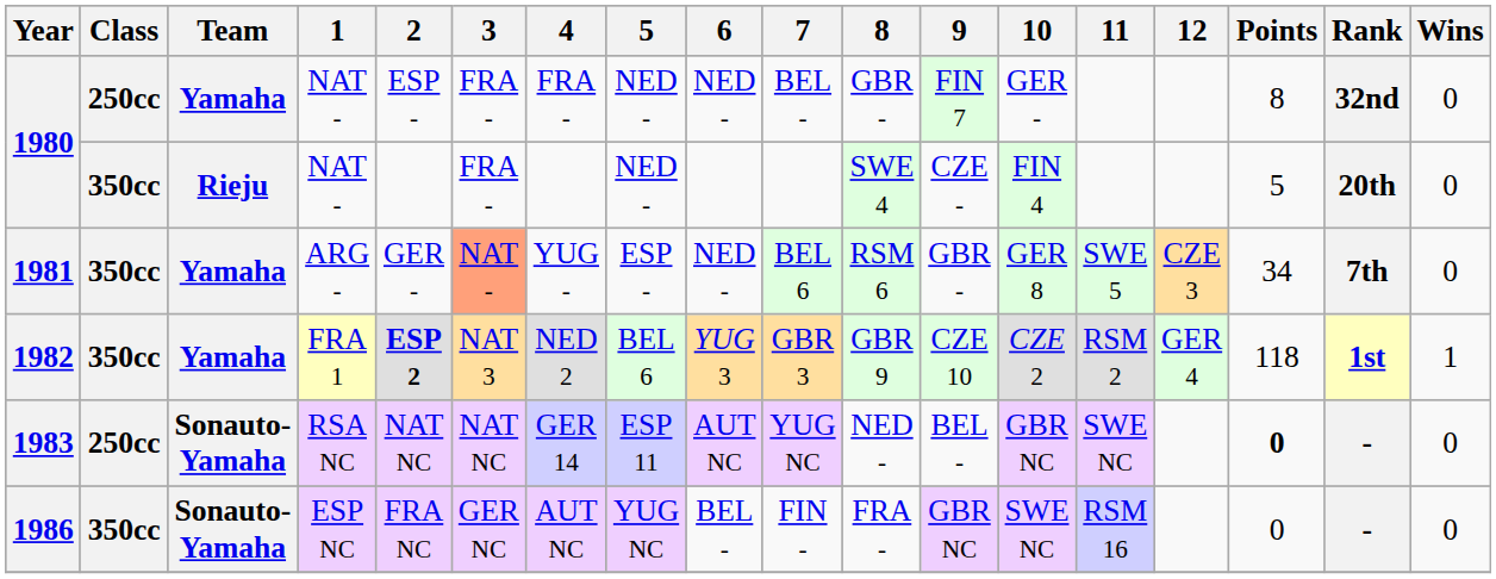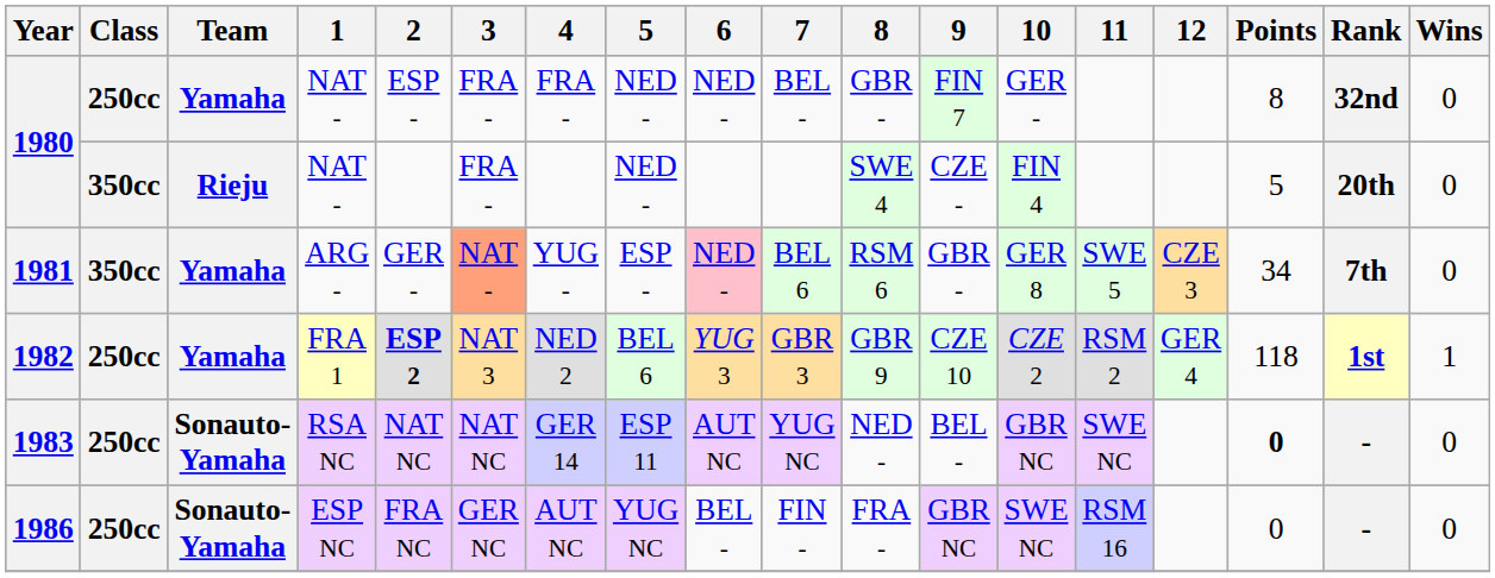1981 | 6: no background -> pink background
1982 | Class: 350cc -> 250cc
1986 | Class: 350cc -> 250cc
